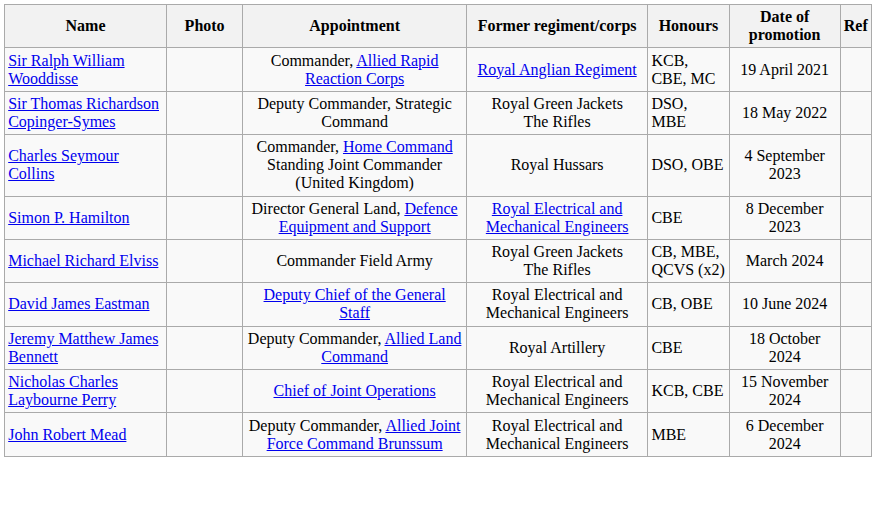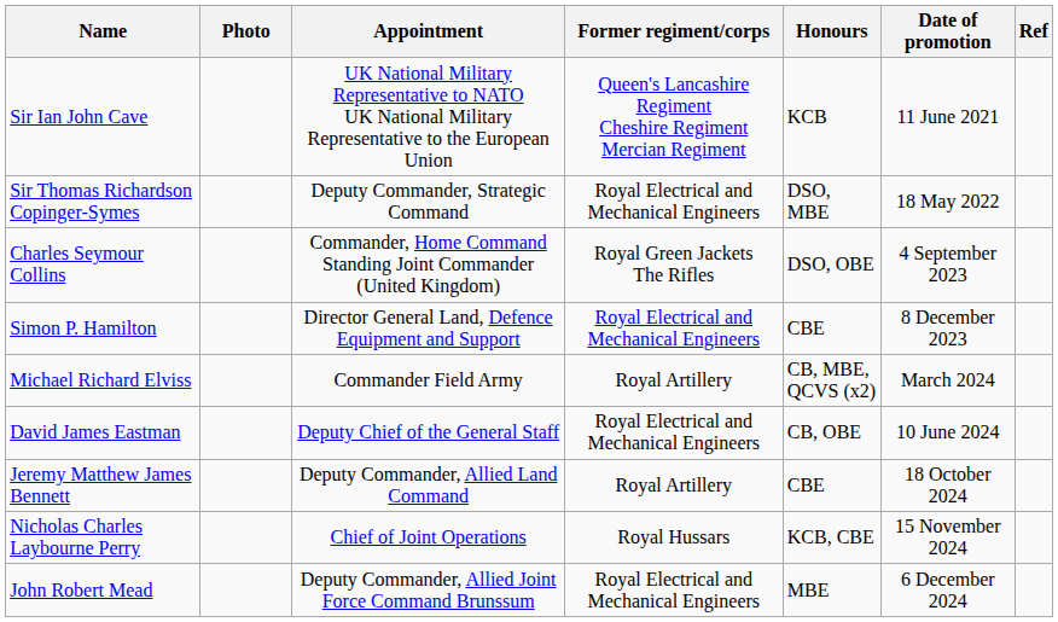- row: Sir Ralph William Wooddisse | Commander, Allied Rapid Reaction Corps | Royal Anglian Regiment | KCB, CBE, MC | 19 April 2021
+ row: Sir Ian John Cave | UK National Military Representative to NATO UK National Military Representative to the European Union | Queen's Lancashire Regiment Cheshire Regiment Mercian Regiment | KCB | 11 June 2021
Sir Thomas Richardson Copinger-Symes | Former regiment/corps: Royal Green Jackets The Rifles -> Royal Electrical and Mechanical Engineers
Charles Seymour Collins | Former regiment/corps: Royal Hussars -> Royal Green Jackets The Rifles
Michael Richard Elviss | Former regiment/corps: Royal Green Jackets The Rifles -> Royal Artillery
Nicholas Charles Laybourne Perry | Former regiment/corps: Royal Electrical and Mechanical Engineers -> Royal Hussars
